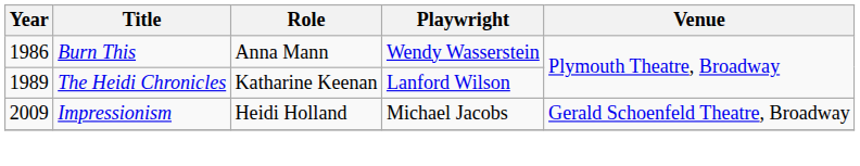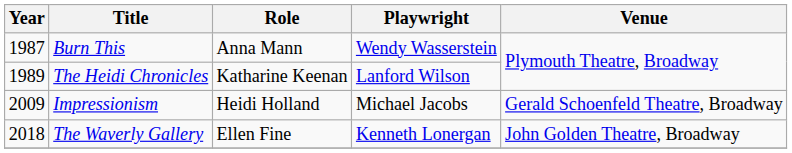Burn This | Year: 1986 -> 1987
+ row: 2018 | The Waverly Gallery | Ellen Fine | Kenneth Lonergan | John Golden Theatre, Broadway
